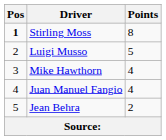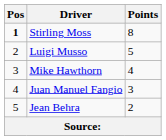Juan Manuel Fangio | Points: 4 -> 3
